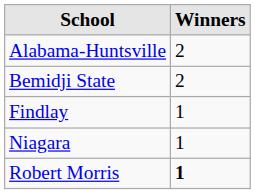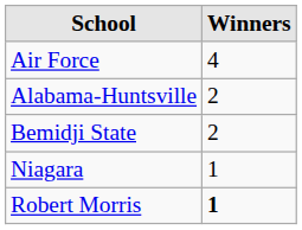+ row: Air Force | 4
- row: Findlay | 1
